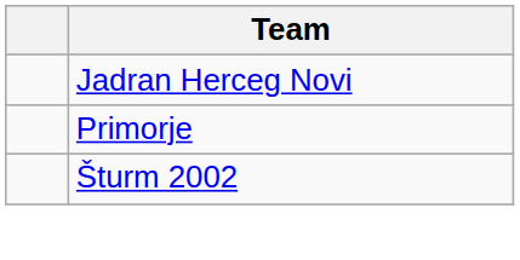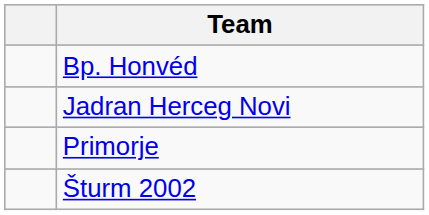+ row: Bp. Honvéd
